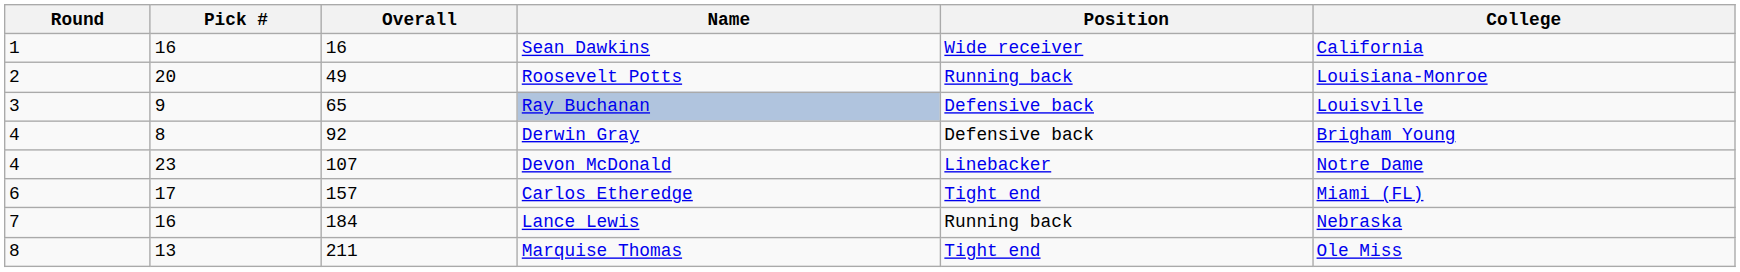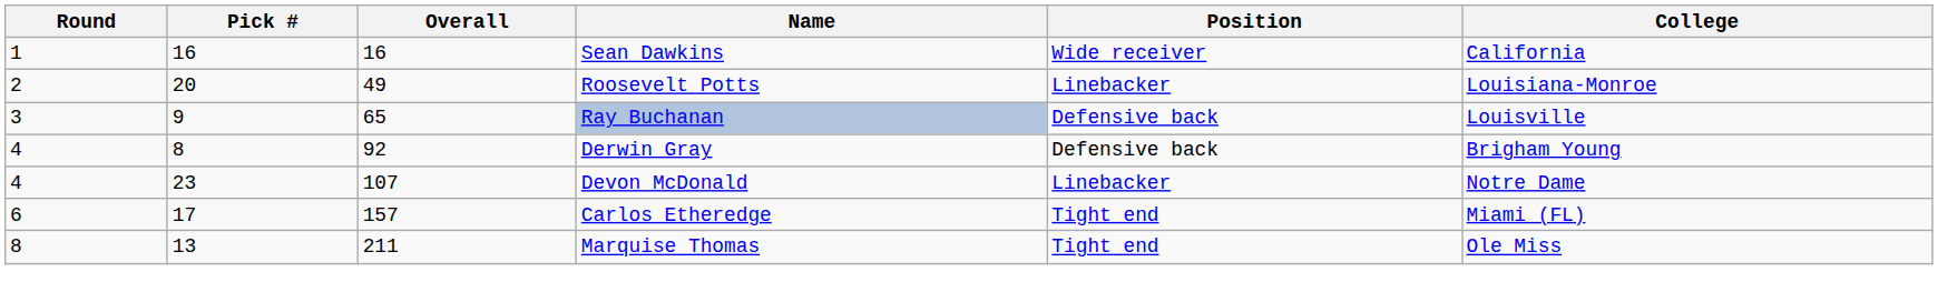Roosevelt Potts | Position: Running back -> Linebacker
- row: 7 | 16 | 184 | Lance Lewis | Running back | Nebraska
